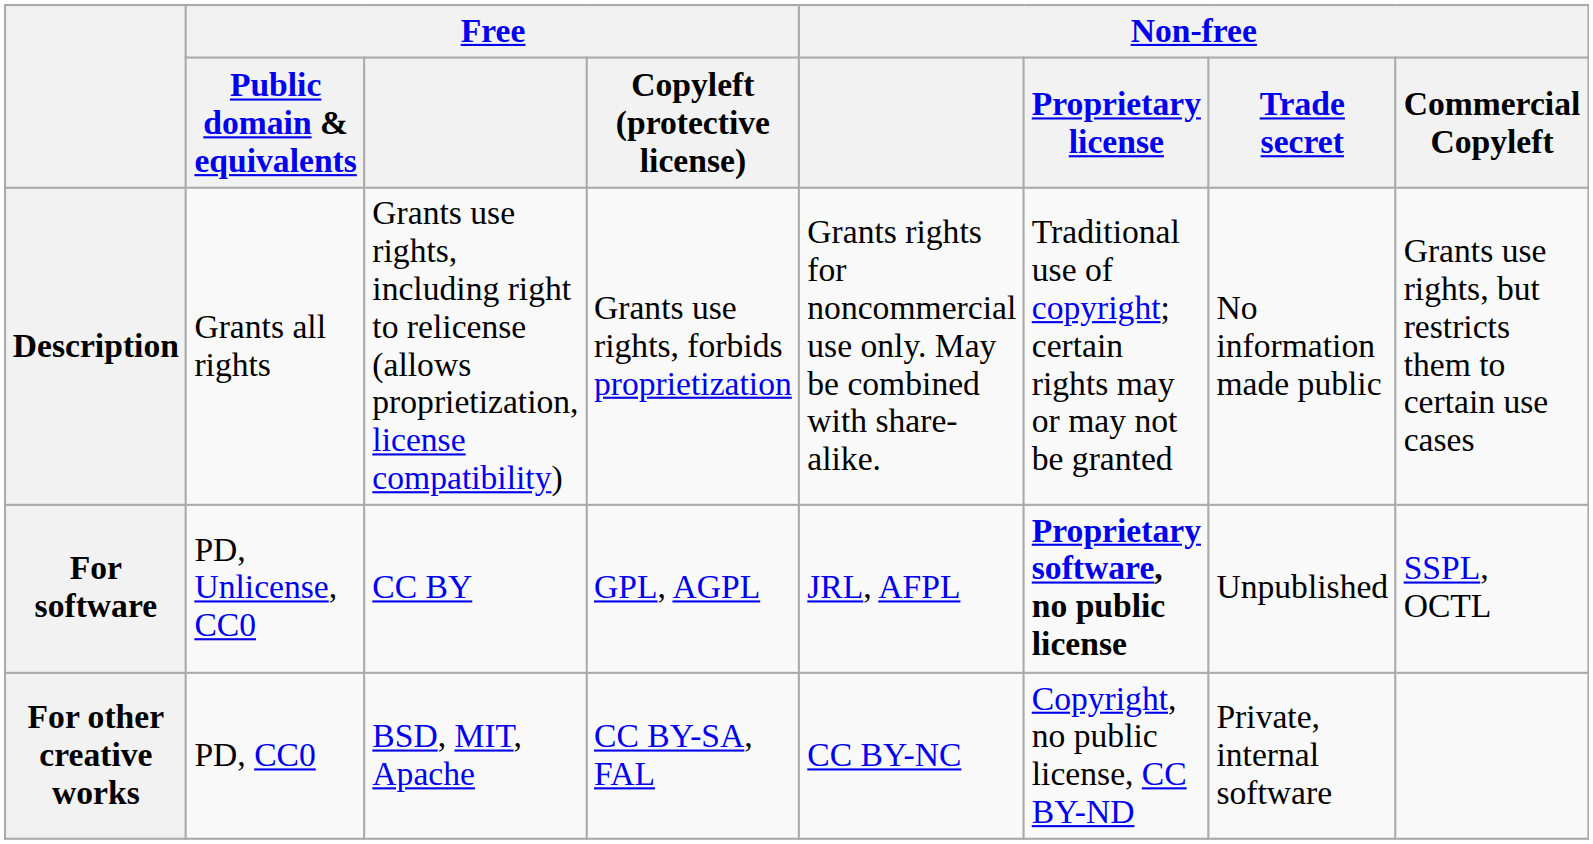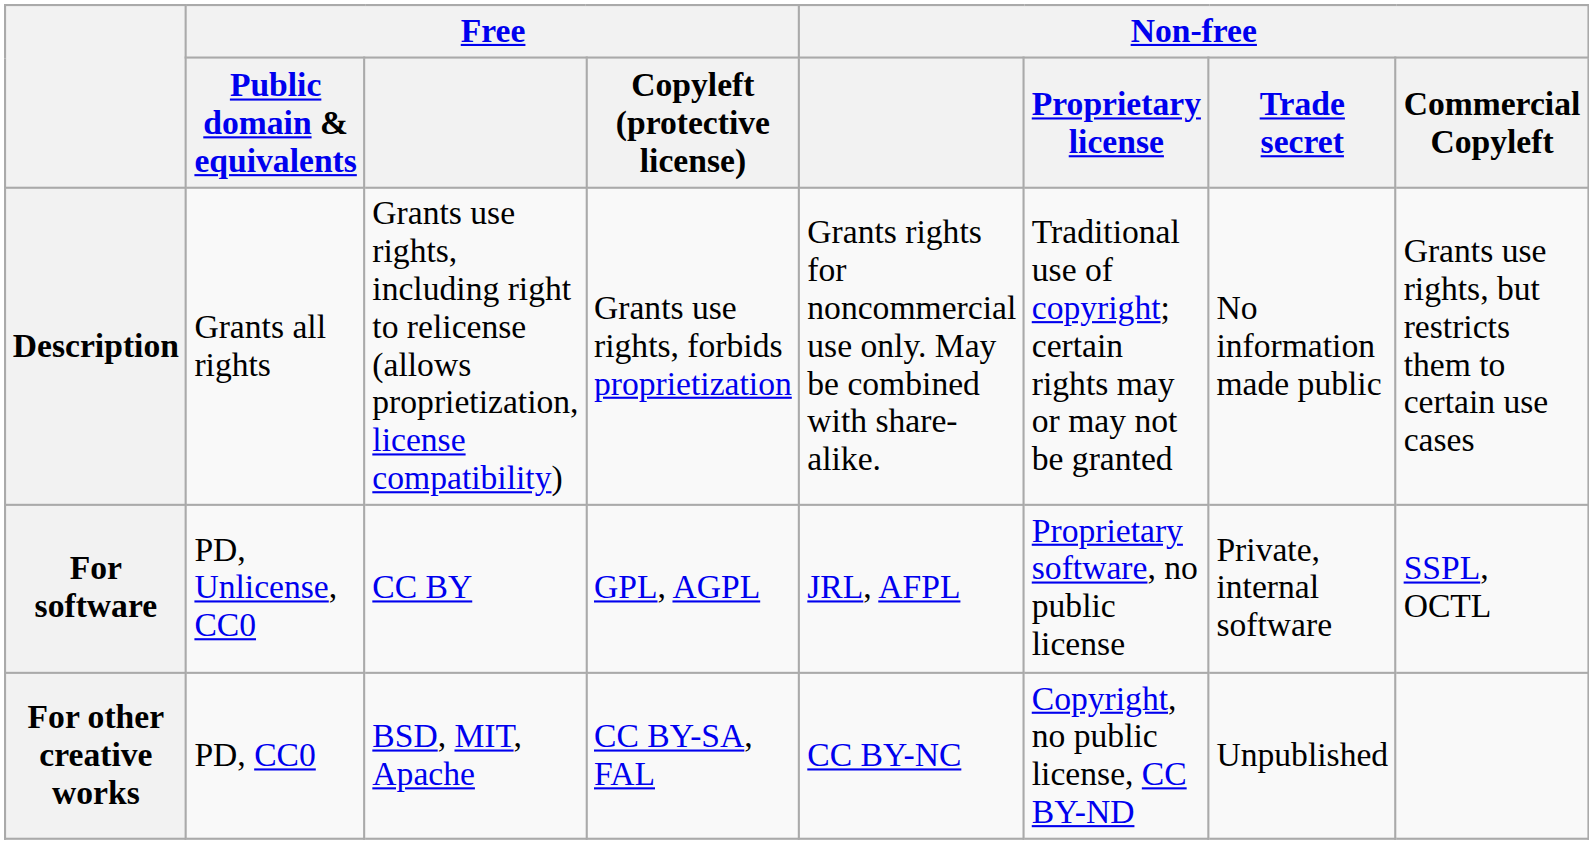For software | Non-free / Proprietary license: bold -> normal
For software | Non-free / Trade secret: Unpublished -> Private, internal software
For other creative works | Non-free / Trade secret: Private, internal software -> Unpublished
